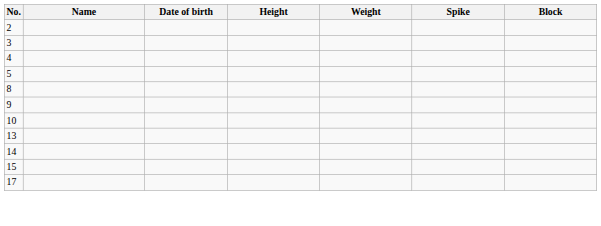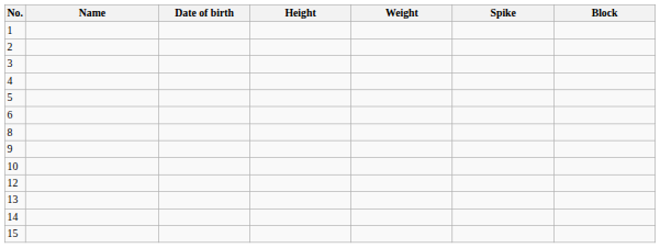+ row: 1
+ row: 6
+ row: 12
- row: 17
